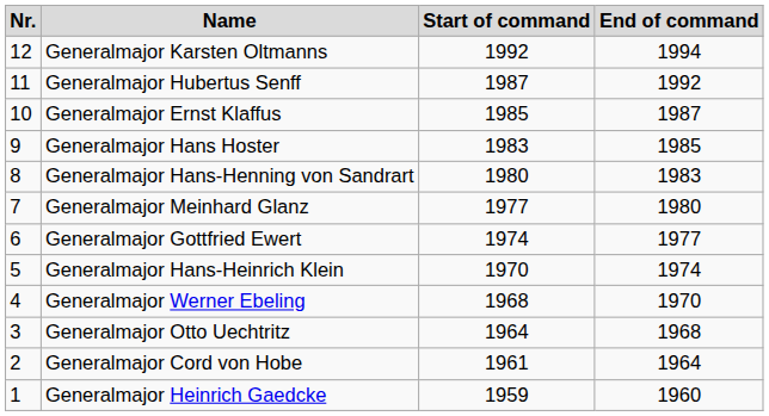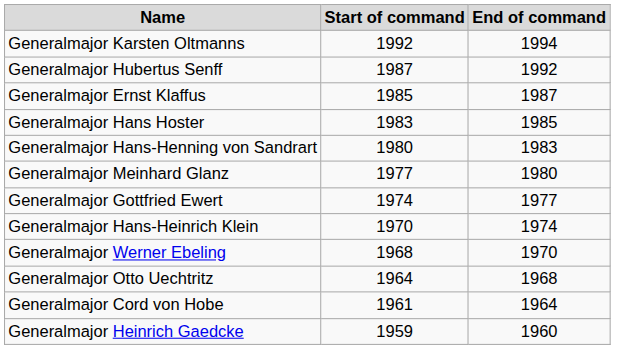- column: Nr. | 12 | 11 | 10 | 9 | 8 | 7 | 6 | 5 | 4 | 3 | 2 | 1
